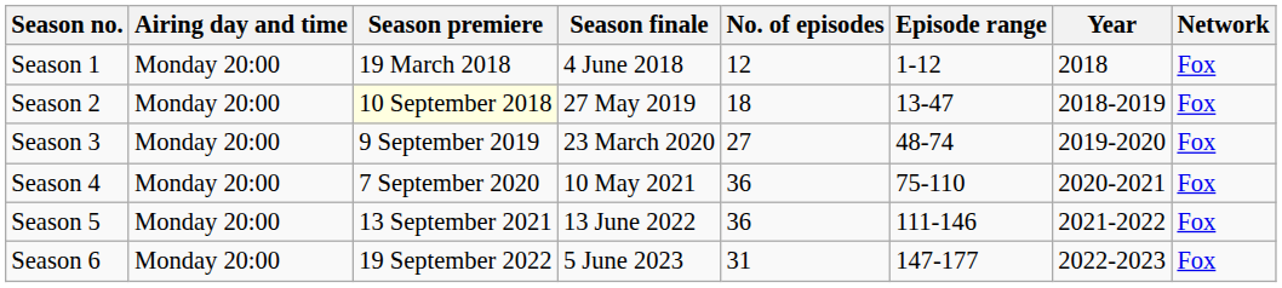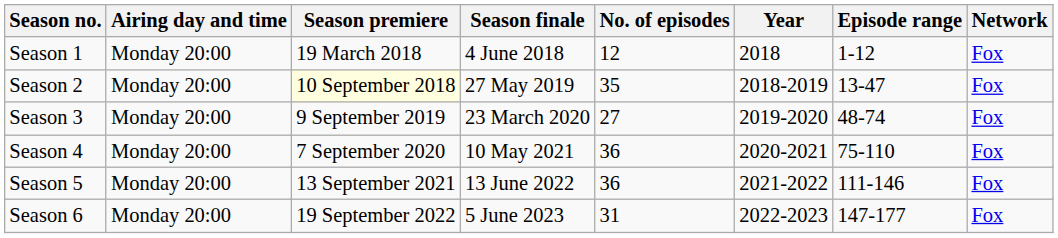columns swapped: Episode range <-> Year
Season 2 | No. of episodes: 18 -> 35
